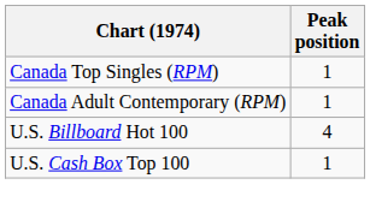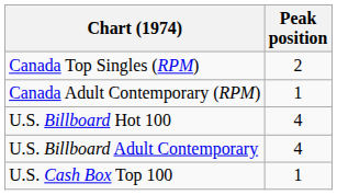Canada Top Singles (RPM) | Peak position: 1 -> 2
+ row: U.S. Billboard Adult Contemporary | 4
